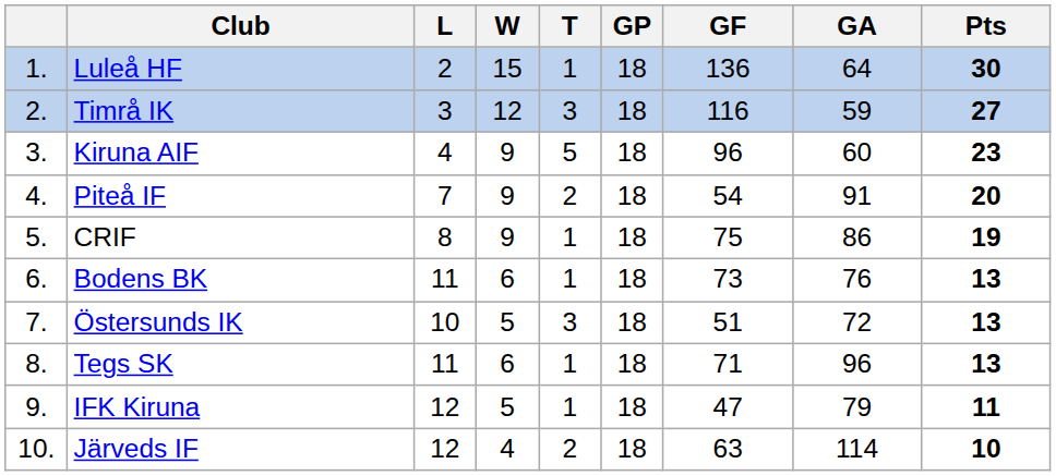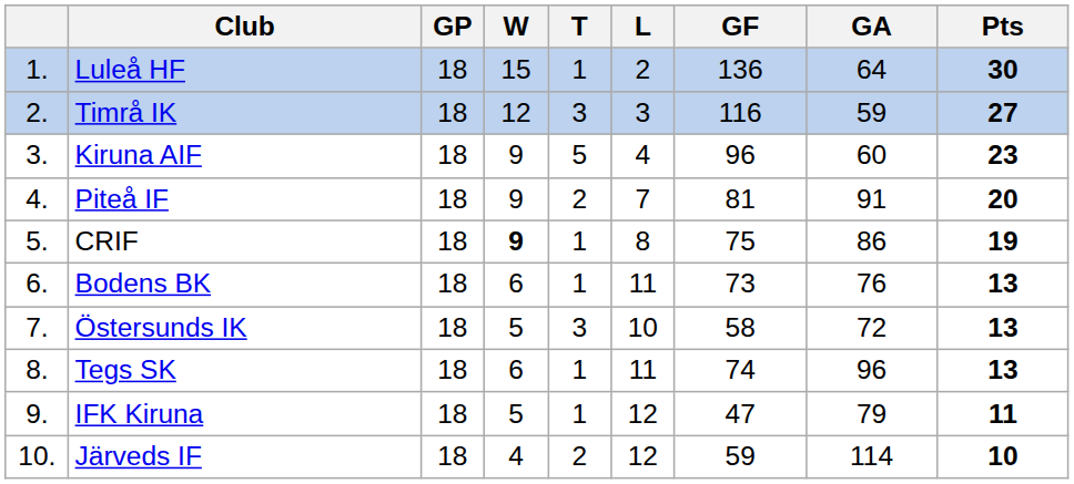columns swapped: GP <-> L
Piteå IF | GF: 54 -> 81
CRIF | W: normal -> bold
Östersunds IK | GF: 51 -> 58
Tegs SK | GF: 71 -> 74
Järveds IF | GF: 63 -> 59
